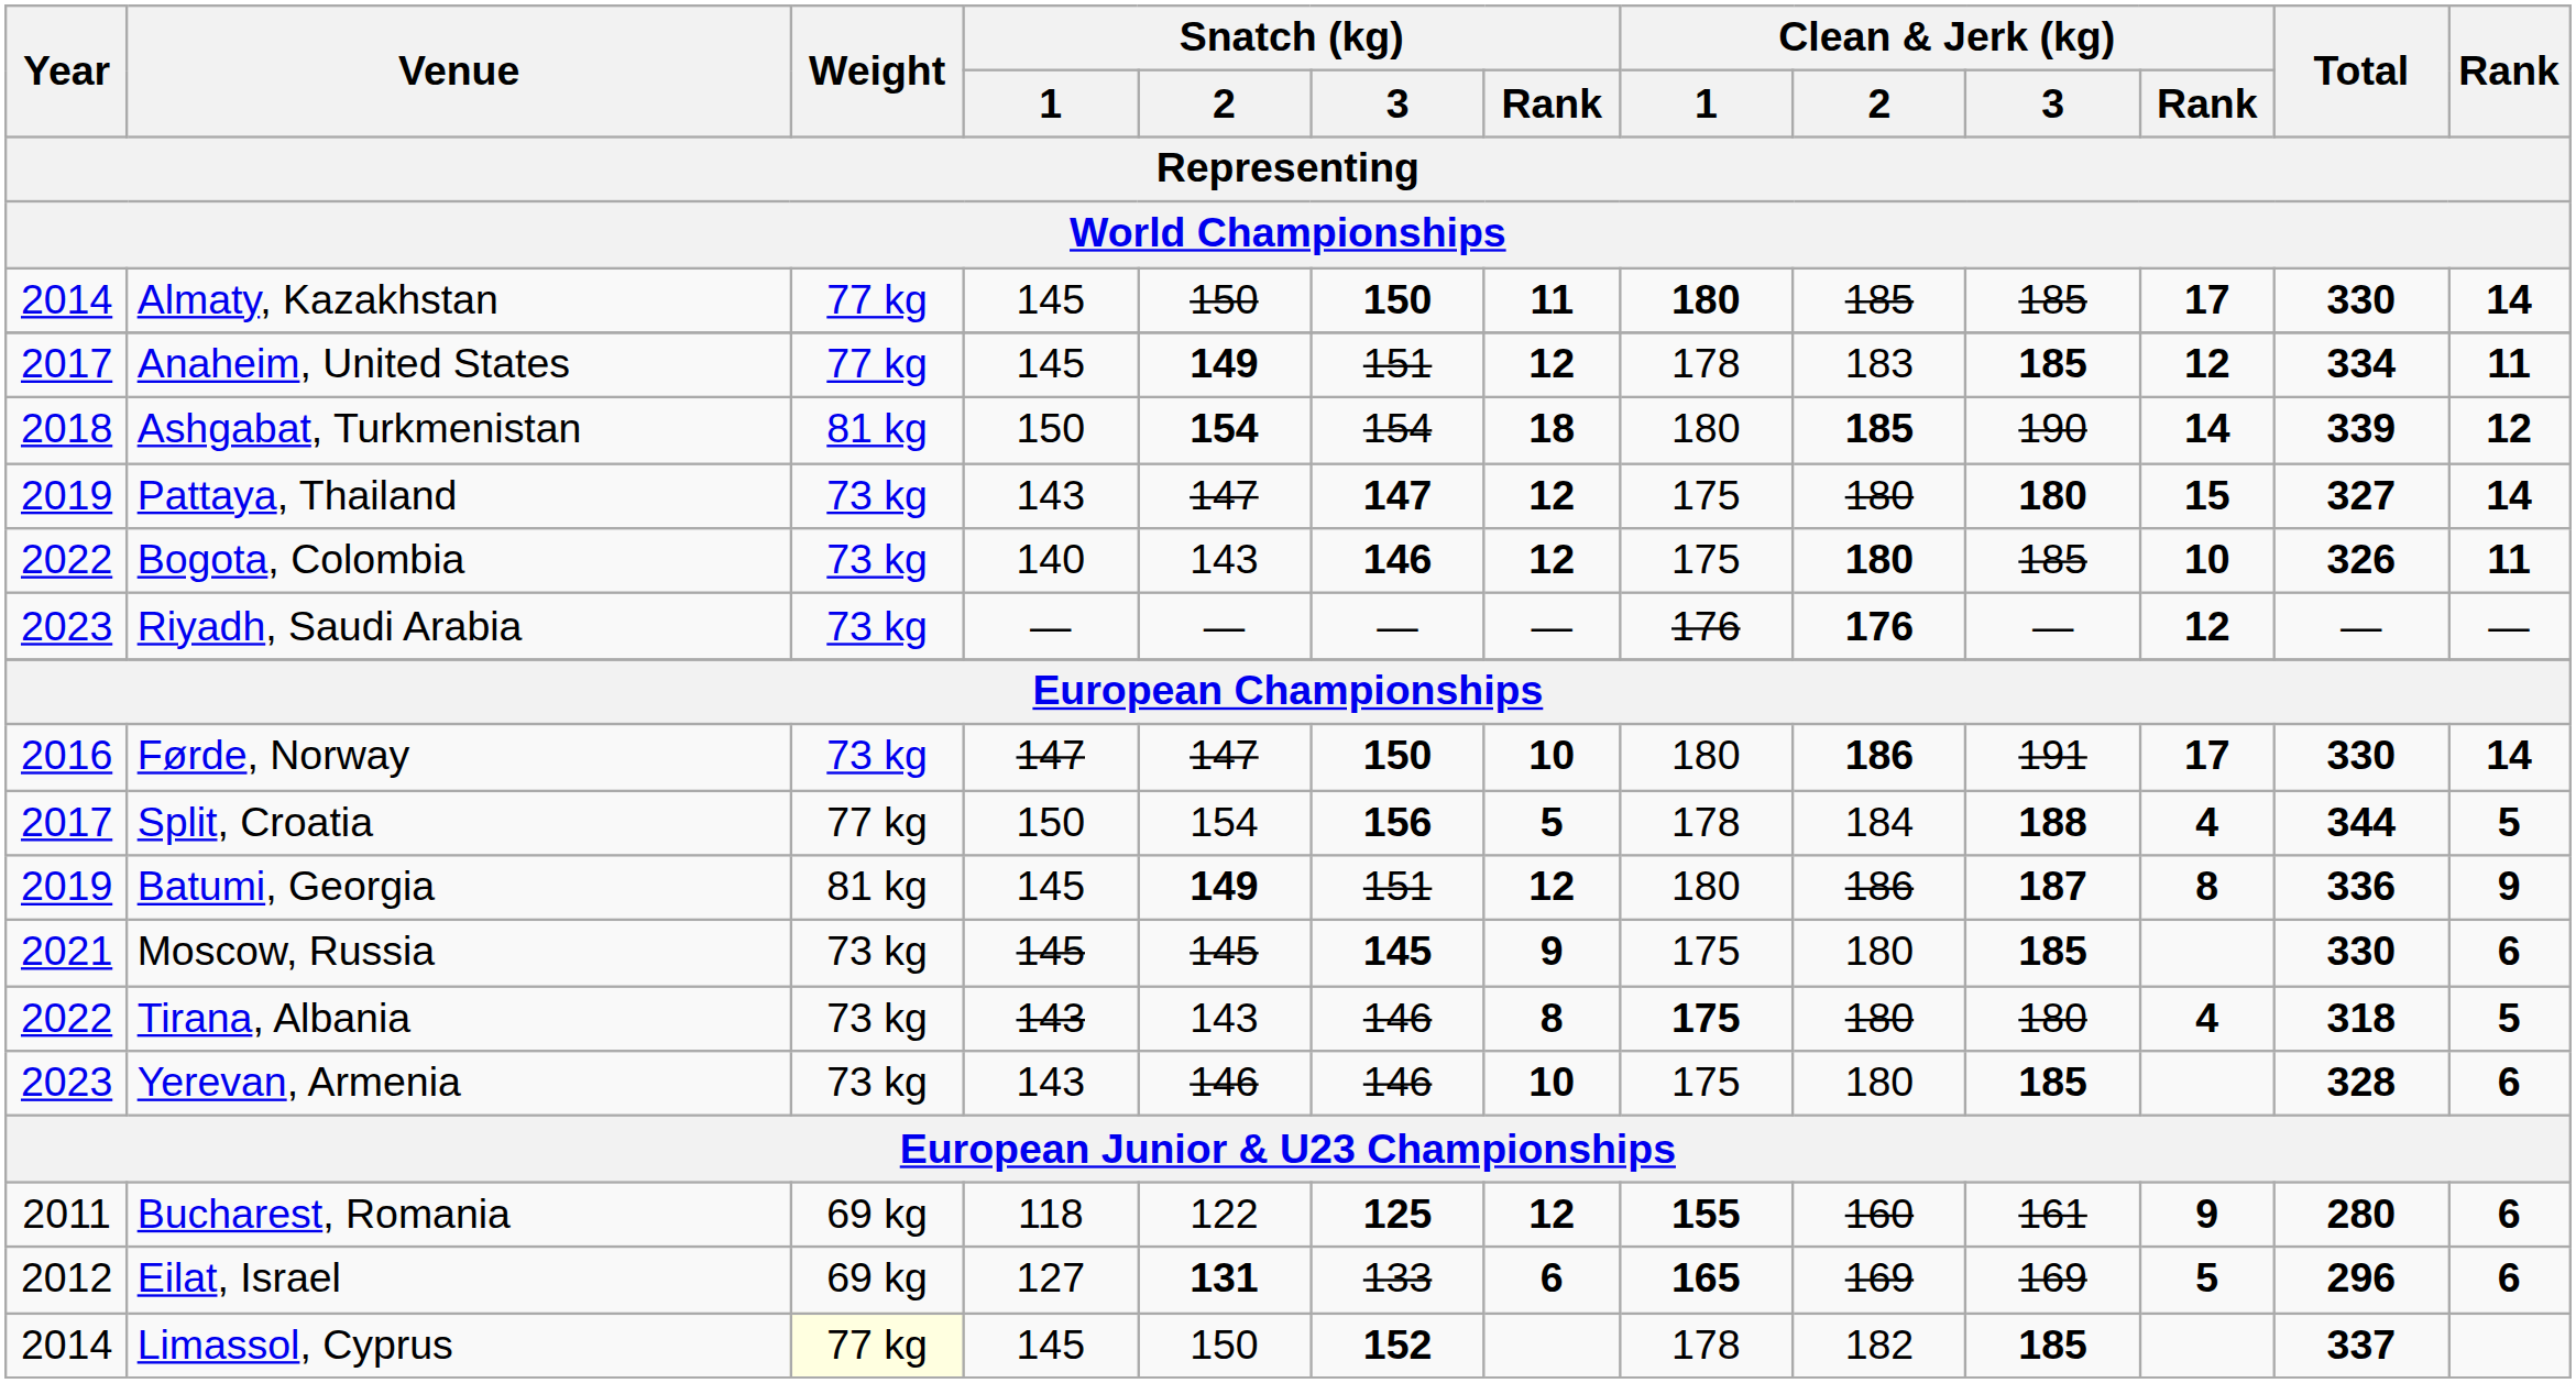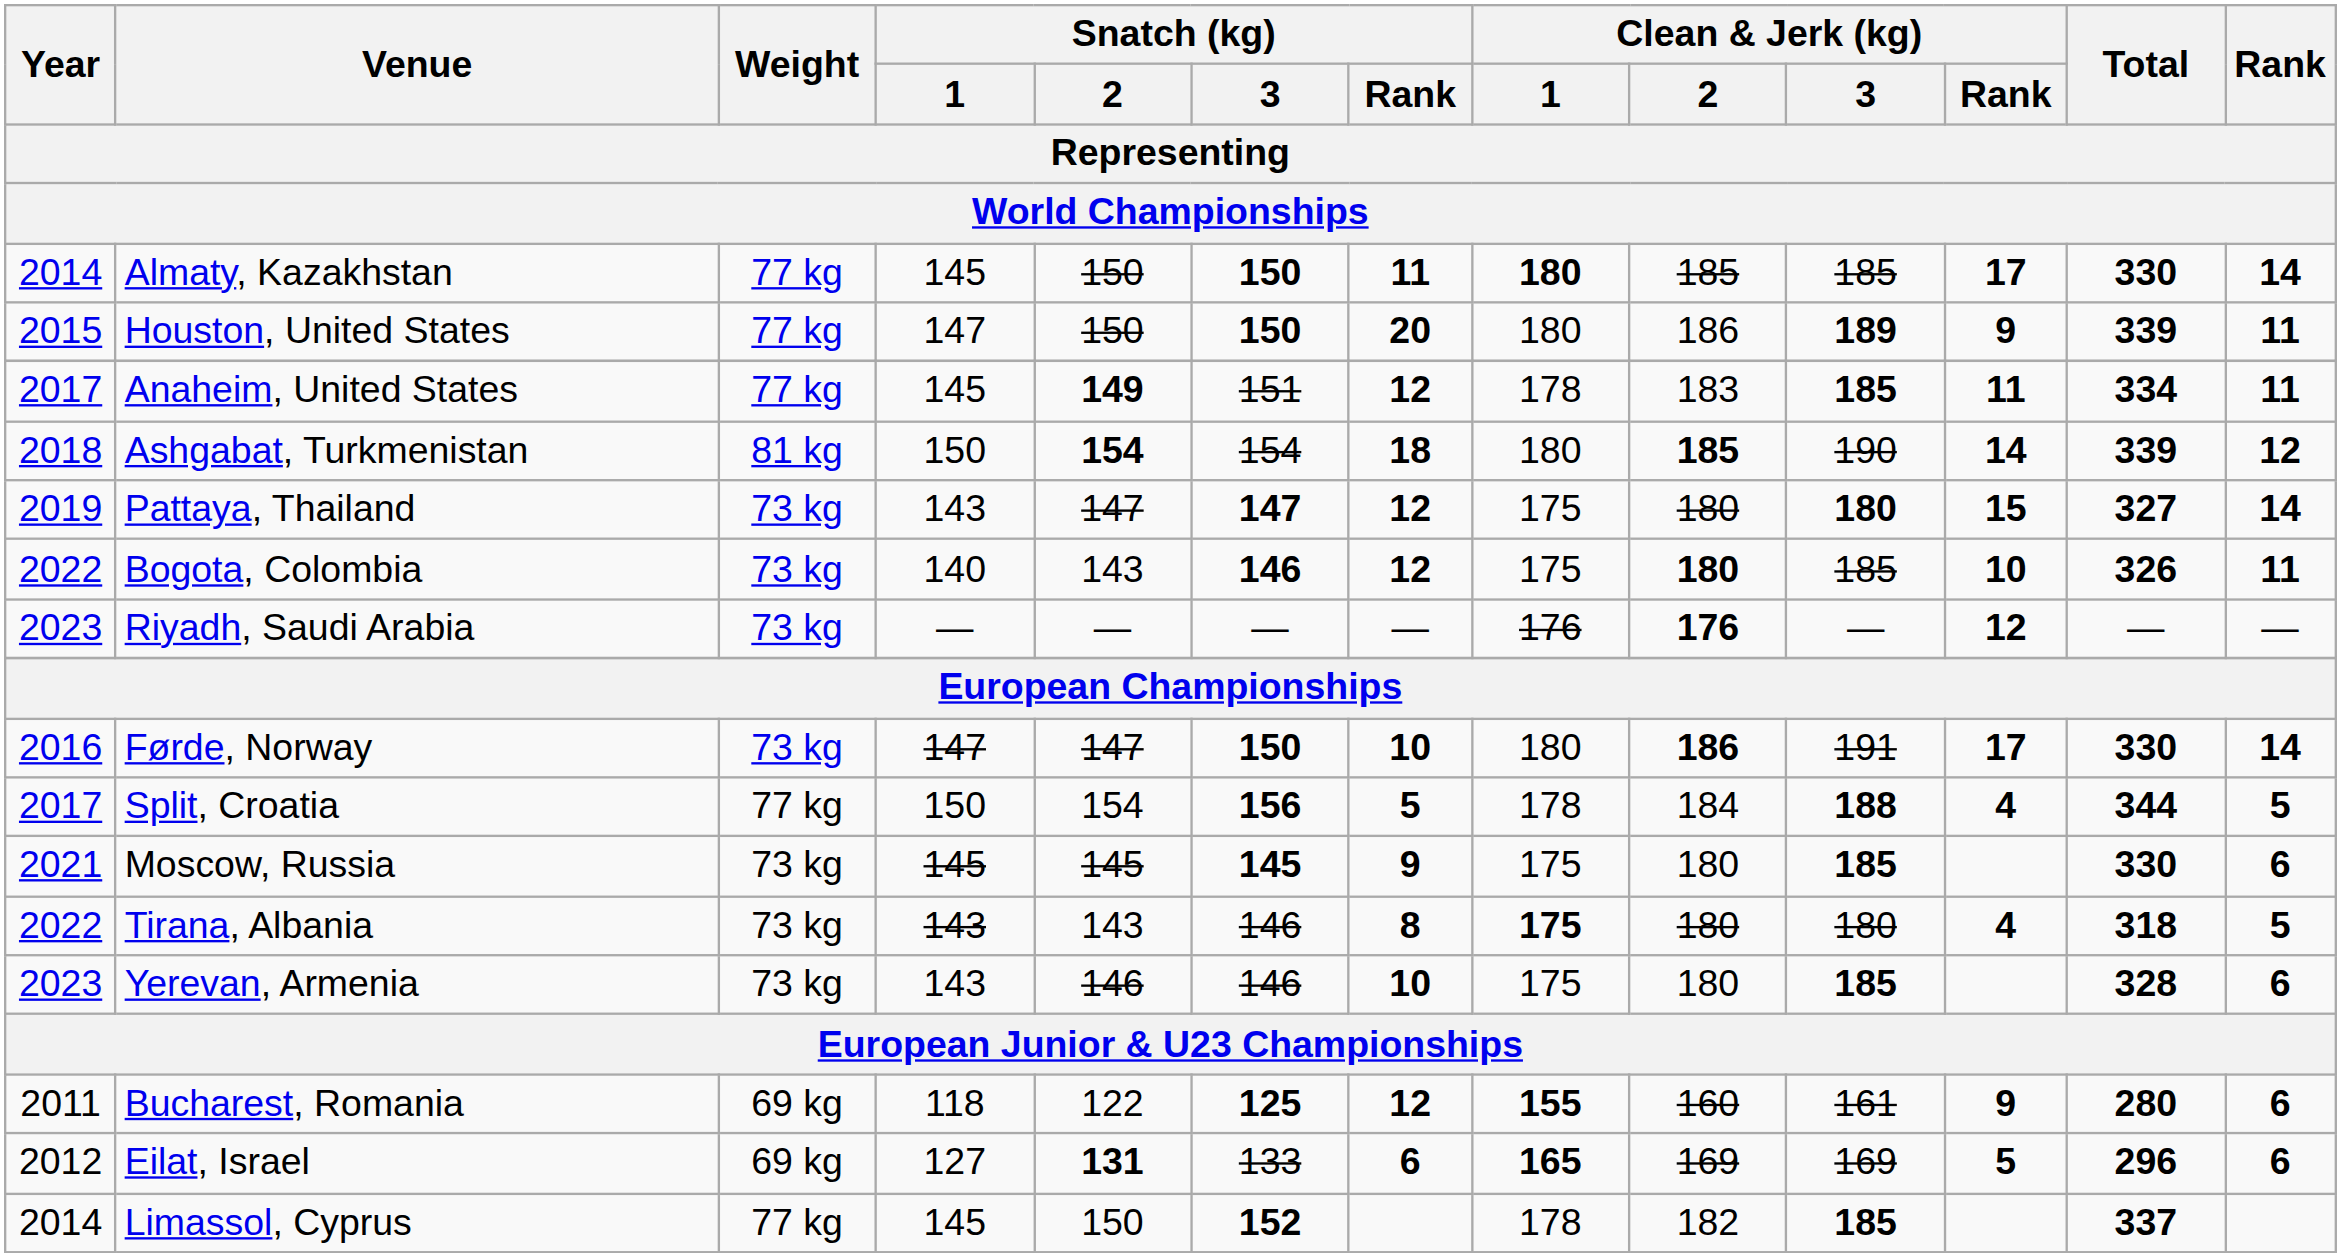+ row: 2015 | Houston, United States | 77 kg | 147 | 150 | 150 | 20 | 180 | 186 | 189 | 9 | 339 | 11
Anaheim, United States | Clean & Jerk (kg) / Rank: 12 -> 11
- row: 2019 | Batumi, Georgia | 81 kg | 145 | 149 | 151 | 12 | 180 | 186 | 187 | 8 | 336 | 9
Limassol, Cyprus | Weight: lightyellow background -> no background
